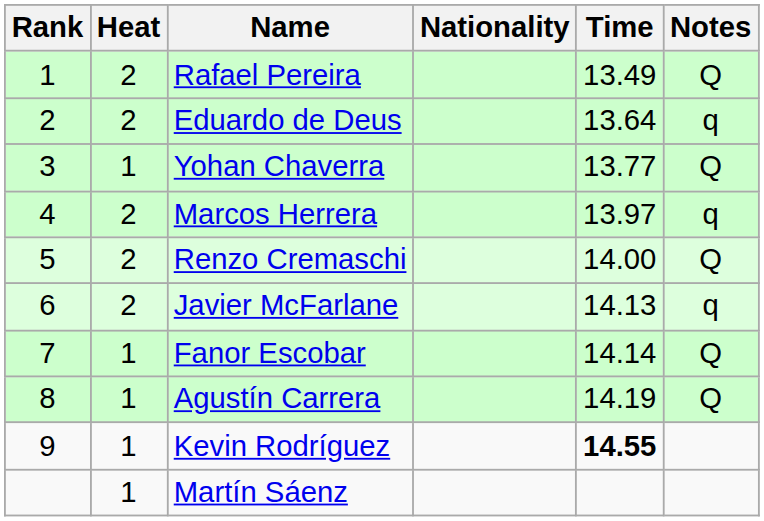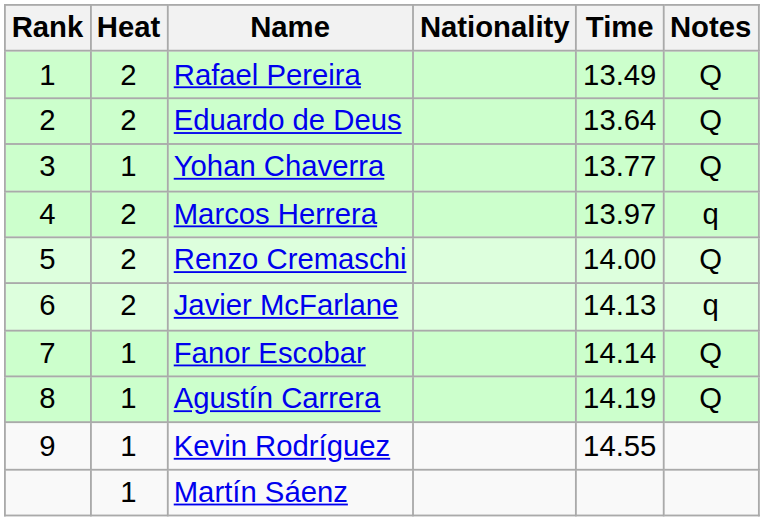Eduardo de Deus | Notes: q -> Q
Kevin Rodríguez | Time: bold -> normal
